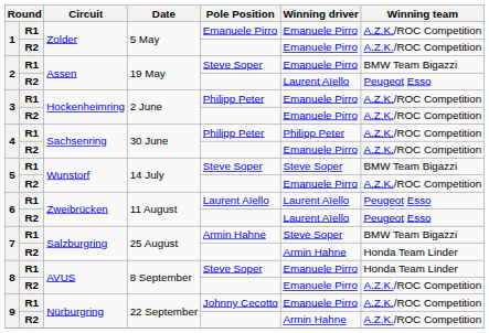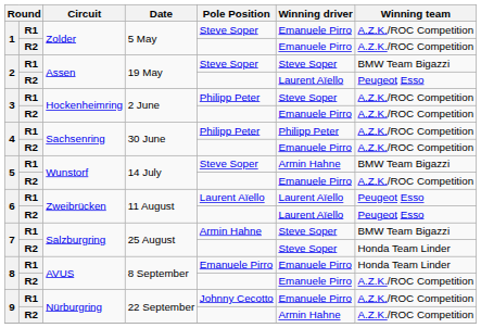1 / R1 | Pole Position: Emanuele Pirro -> Steve Soper
2 / R1 | Winning driver: Emanuele Pirro -> Steve Soper
3 / R1 | Winning driver: Emanuele Pirro -> Steve Soper
5 / R1 | Winning driver: Steve Soper -> Armin Hahne
7 / R2 | Winning driver: Armin Hahne -> Steve Soper
8 / R1 | Pole Position: Steve Soper -> Emanuele Pirro
